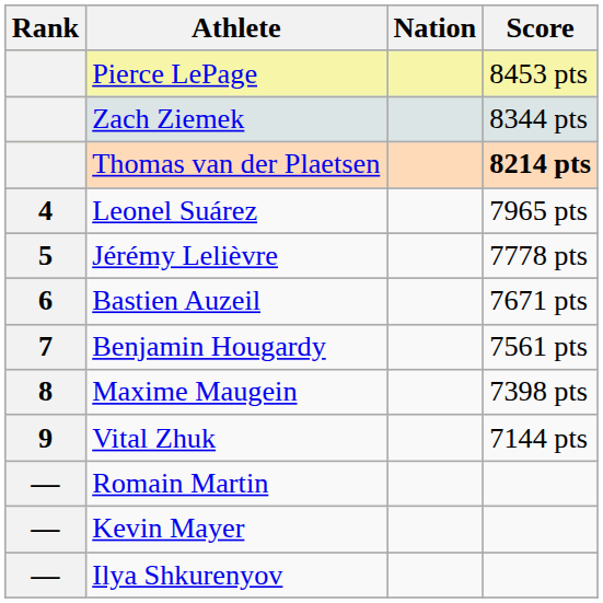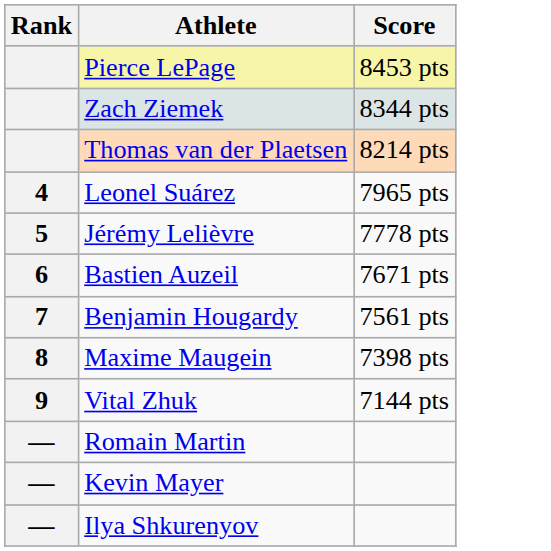- column: Nation
Thomas van der Plaetsen | Score: bold -> normal
